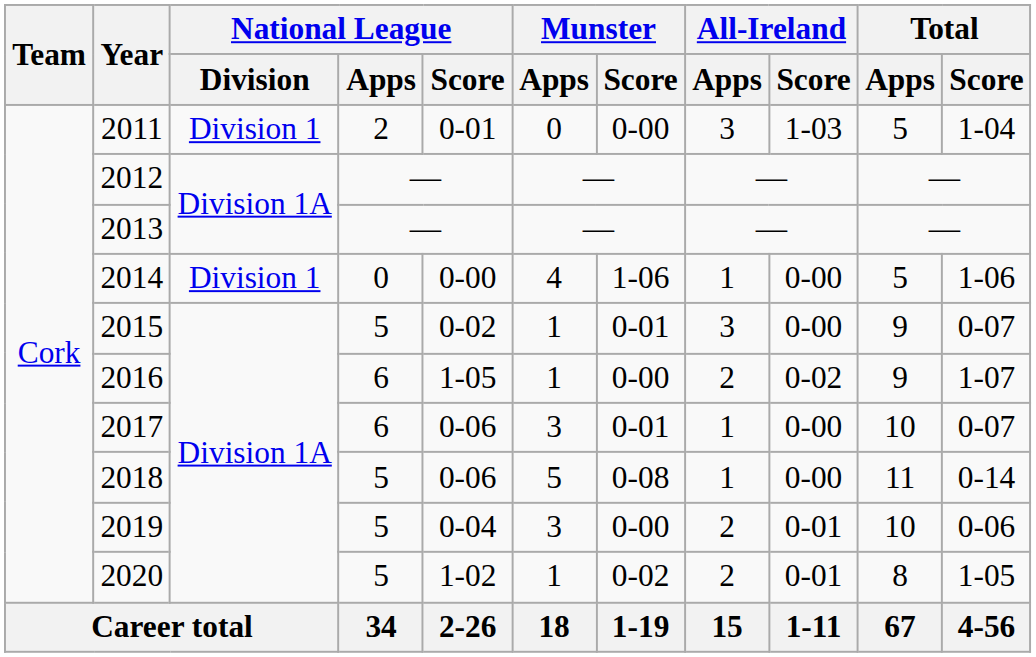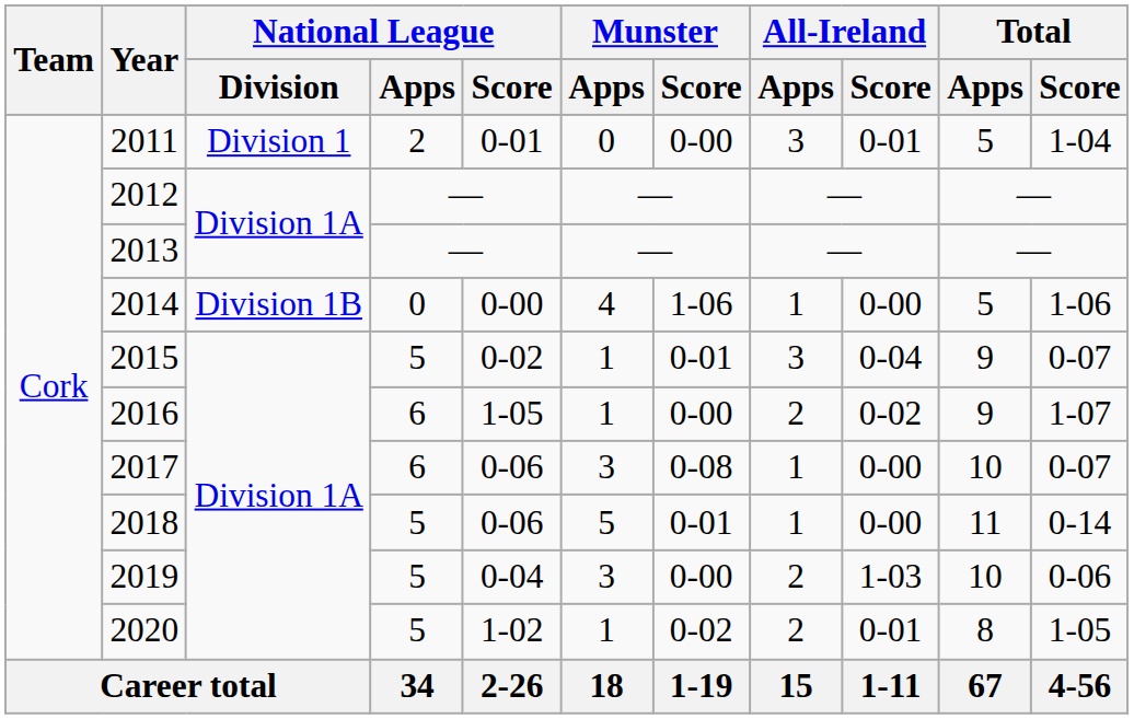2011 | All-Ireland / Score: 1-03 -> 0-01
2014 | National League / Division: Division 1 -> Division 1B
2015 | All-Ireland / Score: 0-00 -> 0-04
2017 | Munster / Score: 0-01 -> 0-08
2018 | Munster / Score: 0-08 -> 0-01
2019 | All-Ireland / Score: 0-01 -> 1-03
